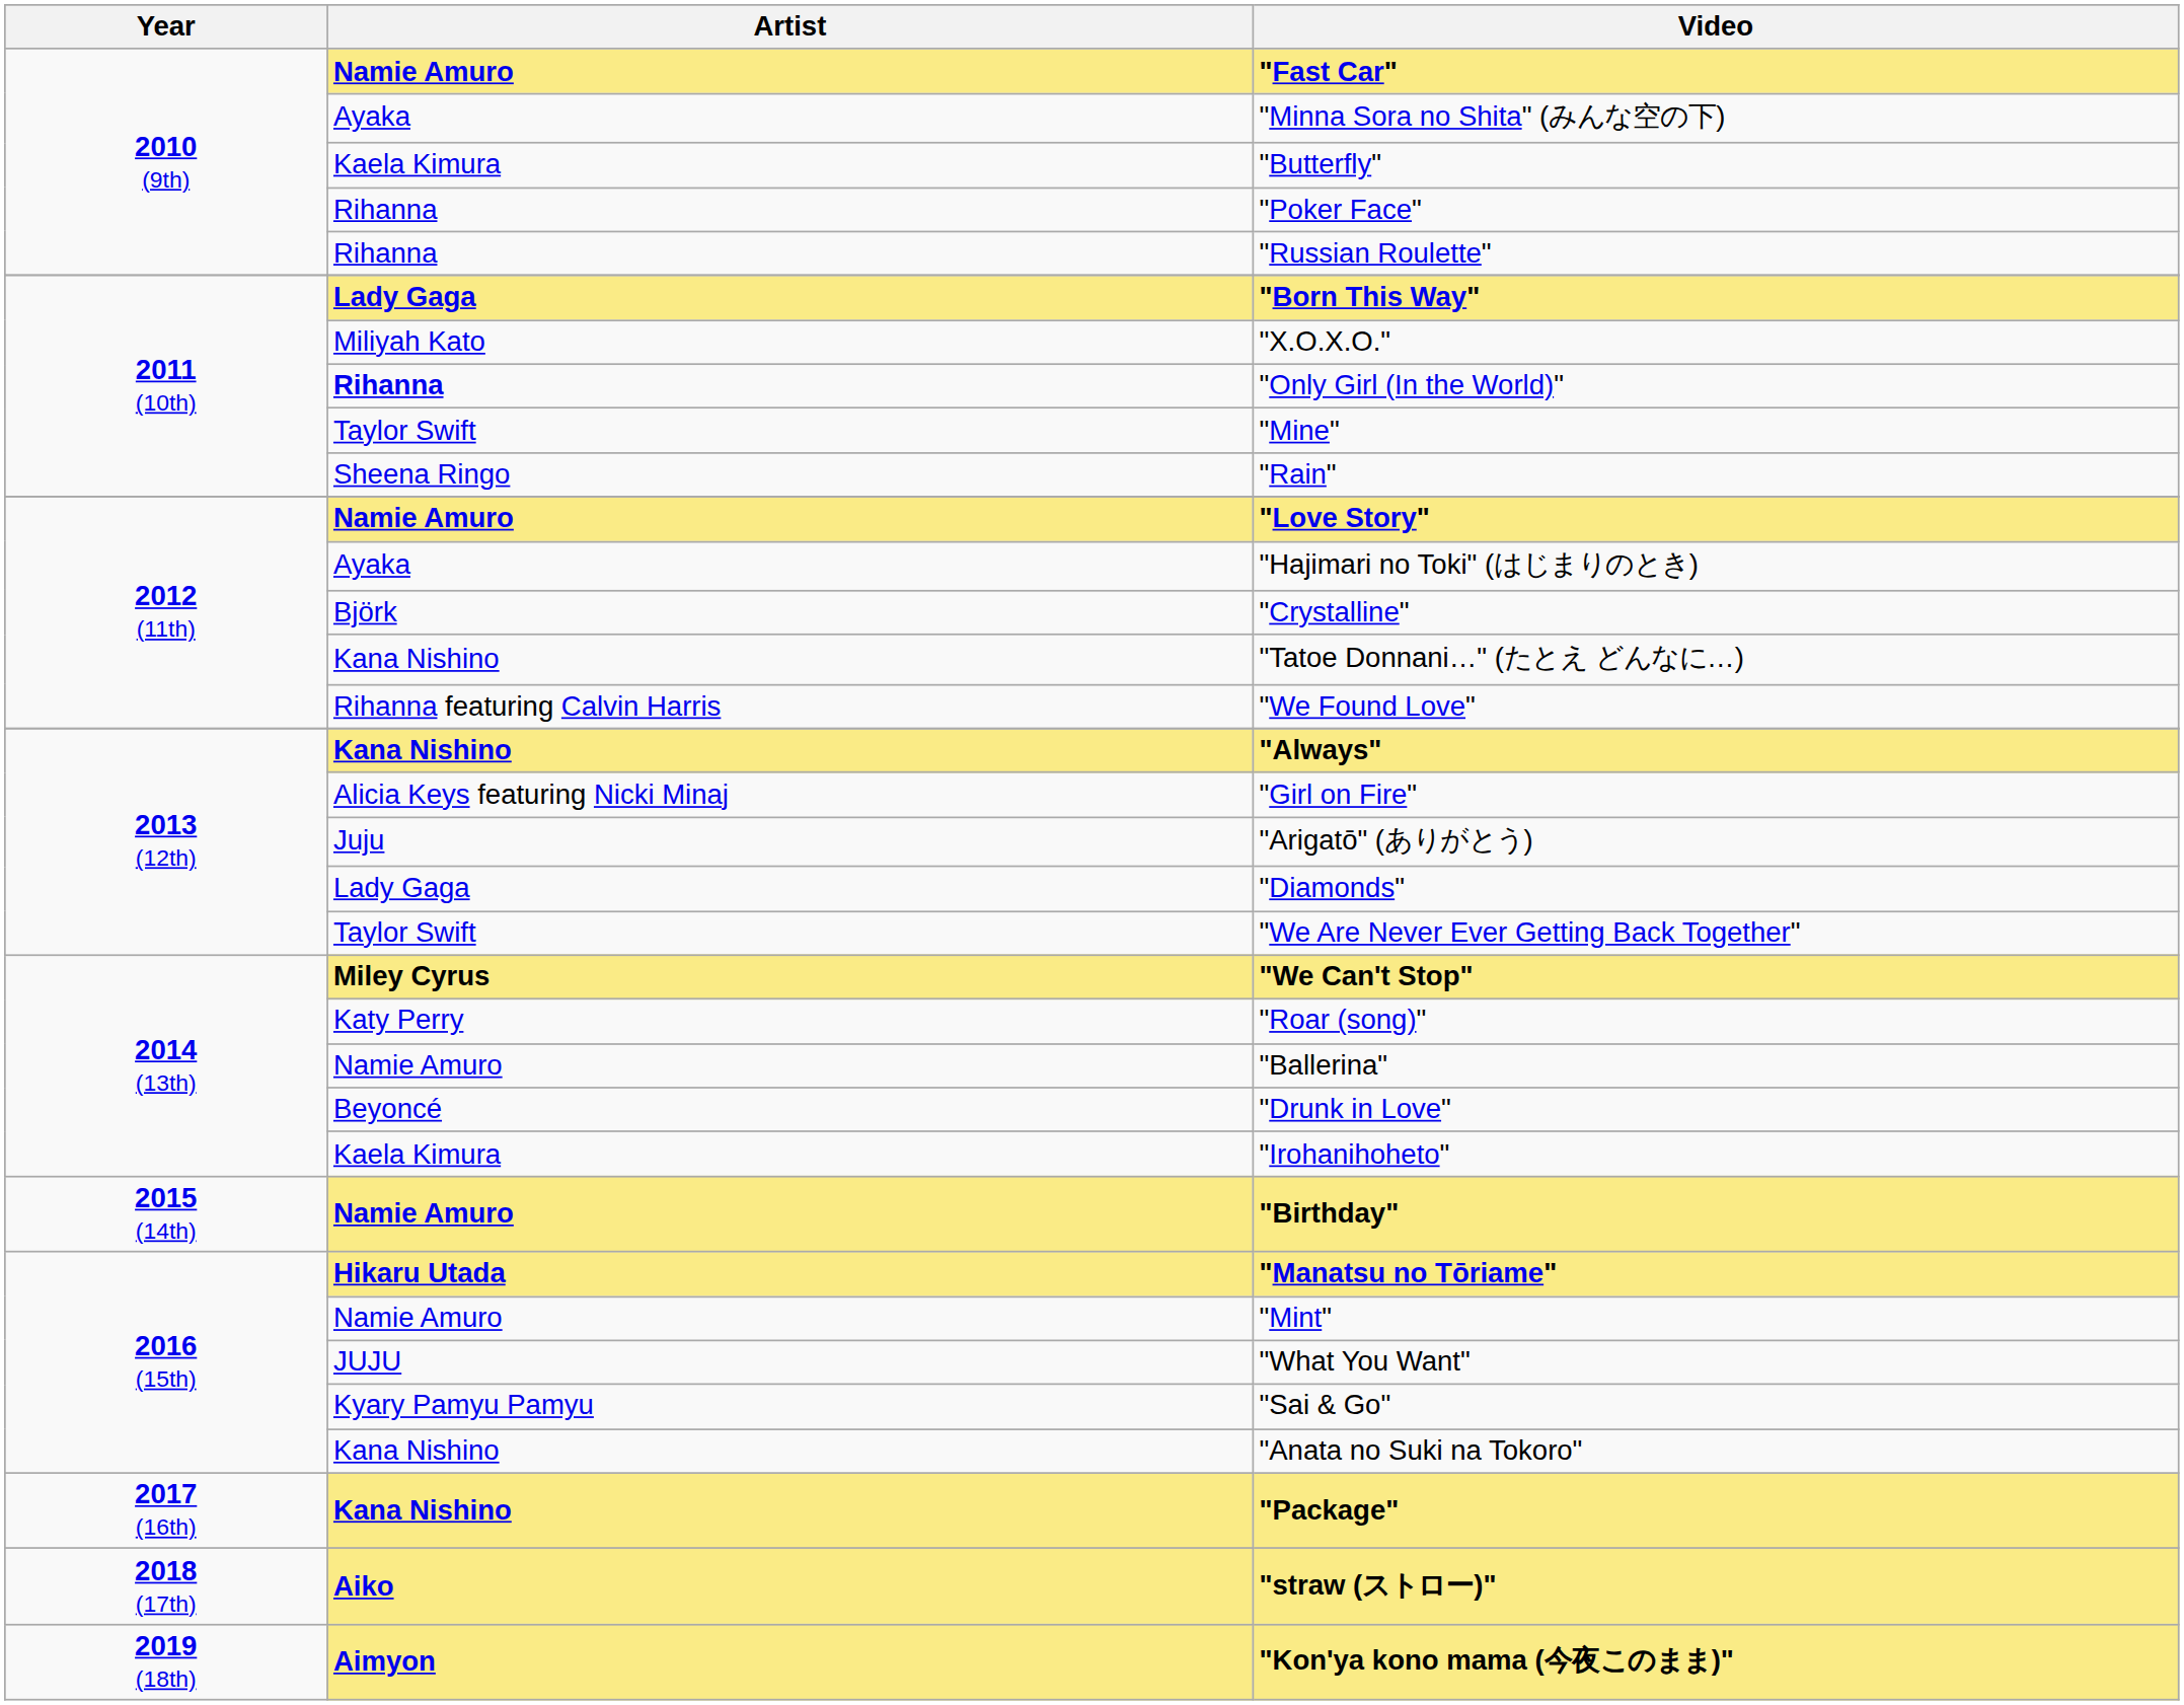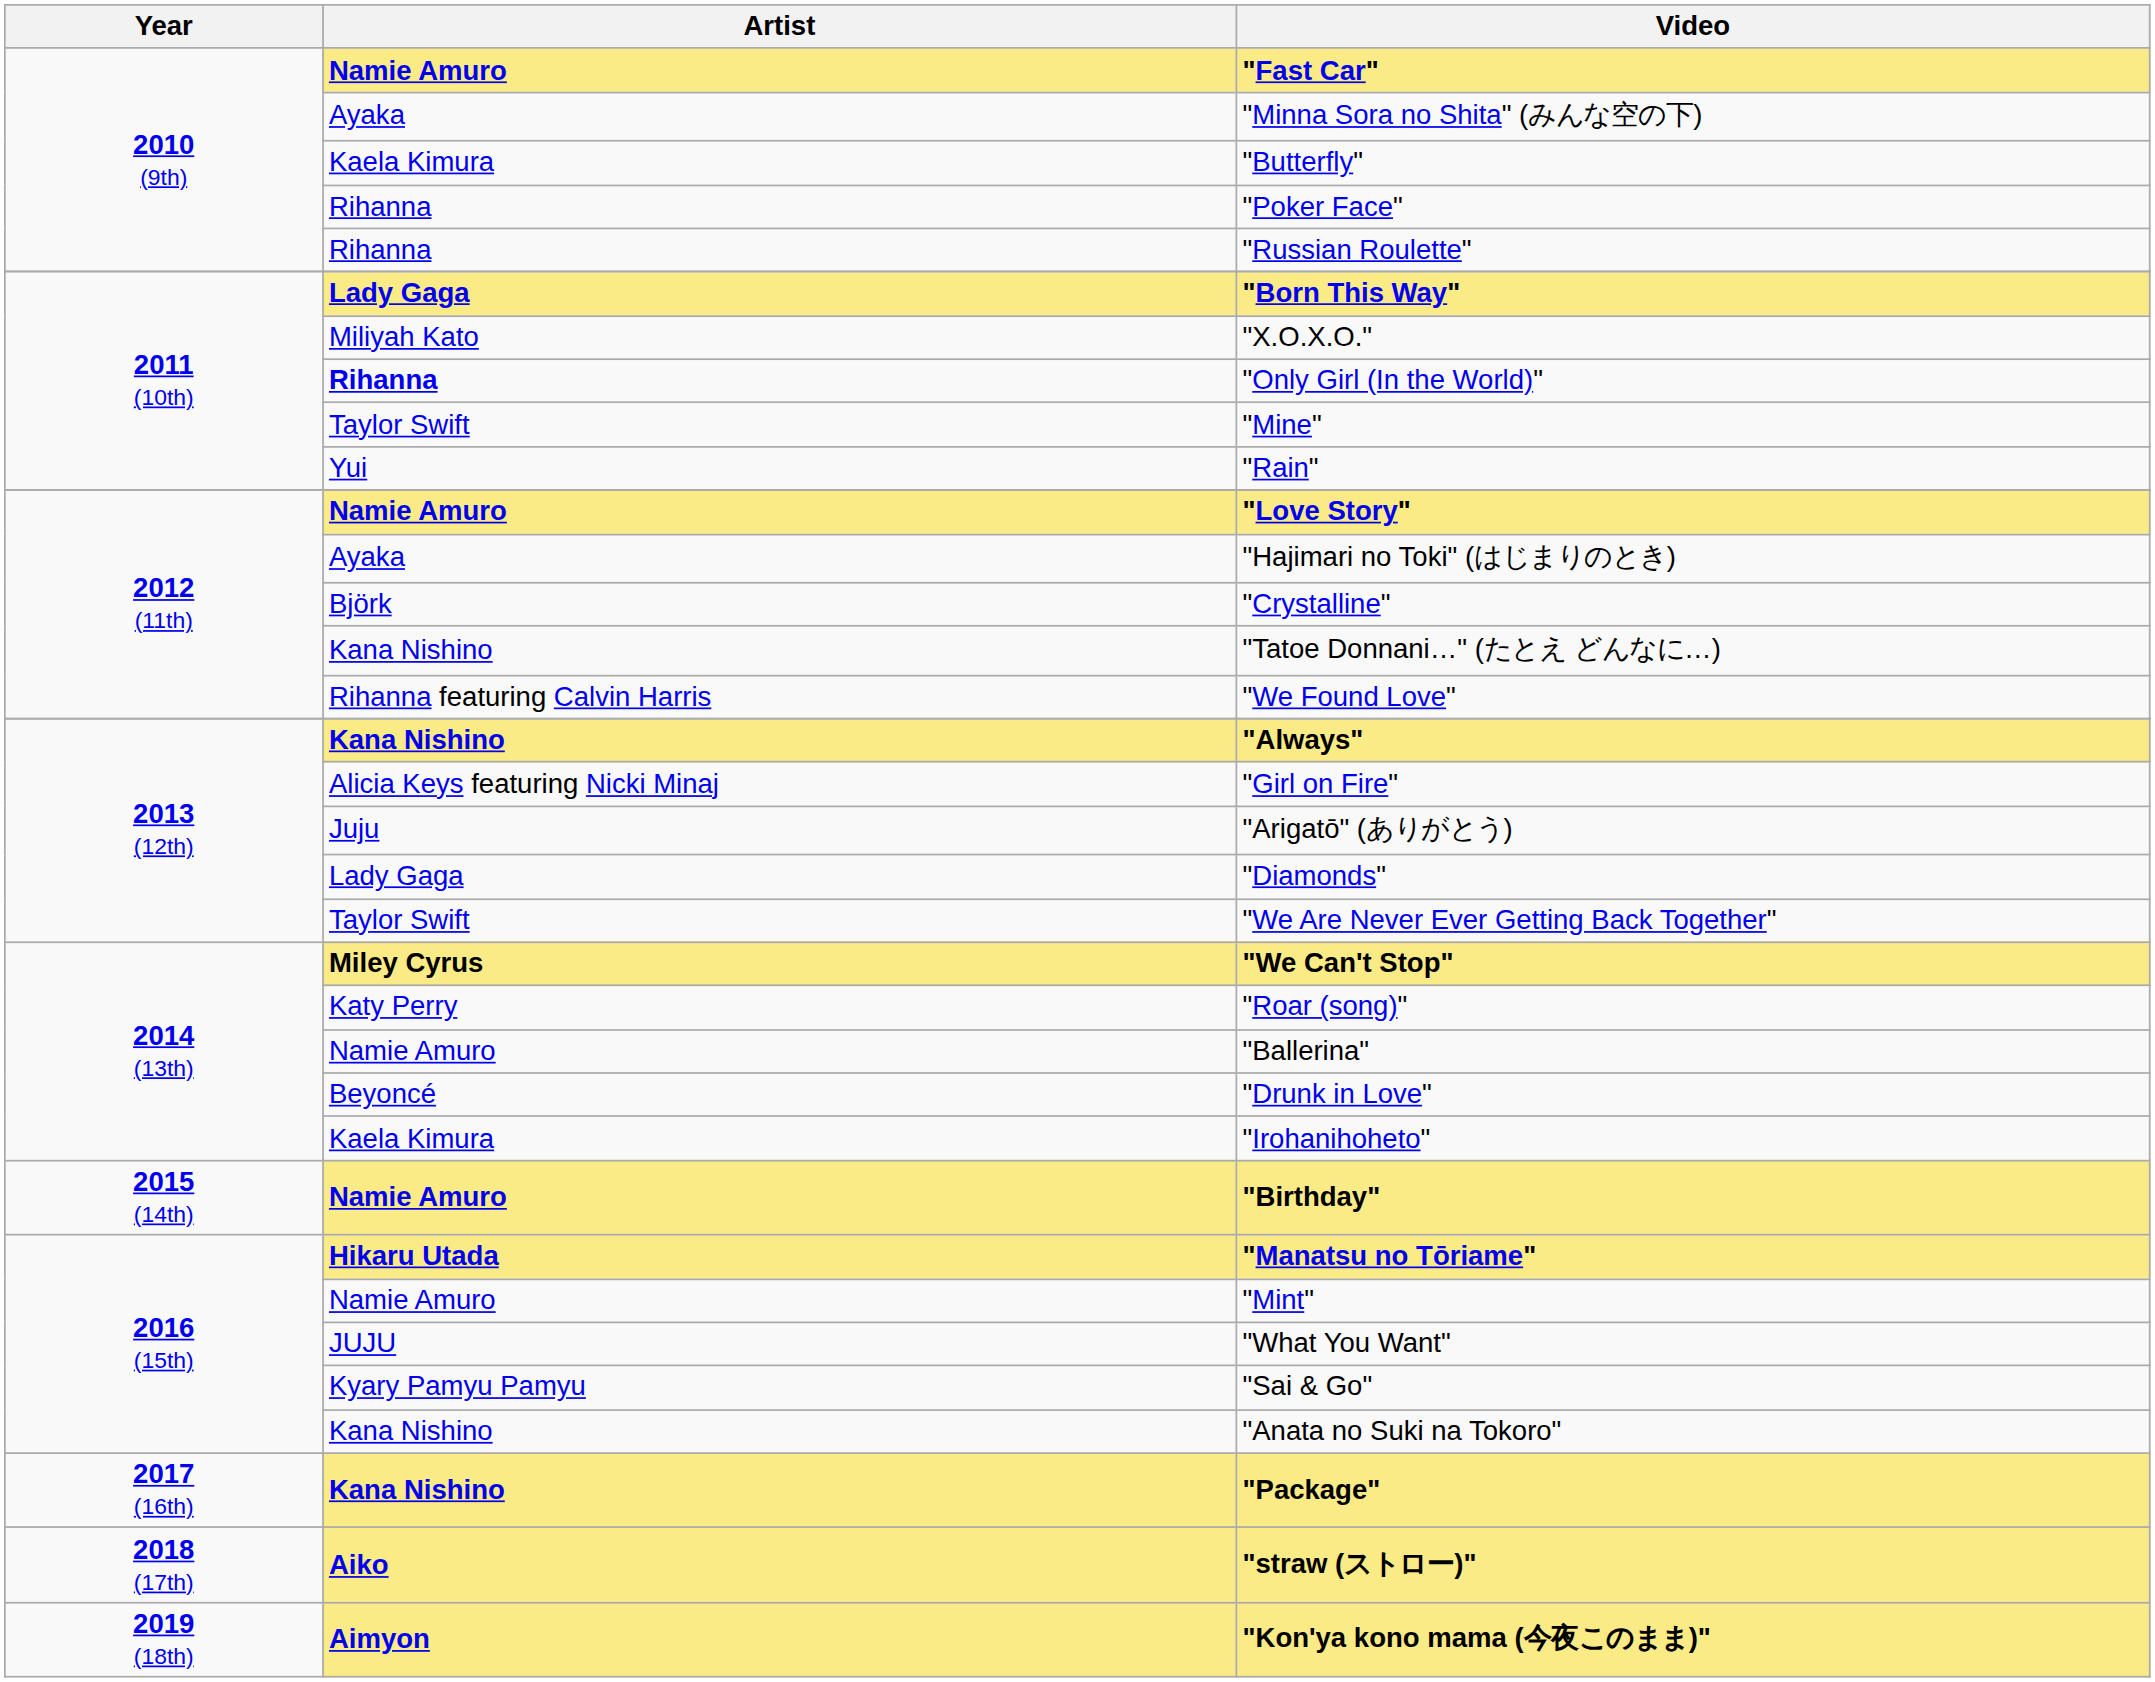"Rain" | Artist: Sheena Ringo -> Yui
